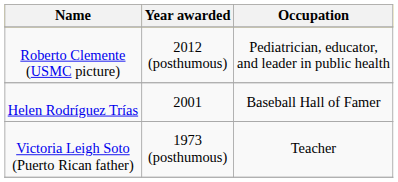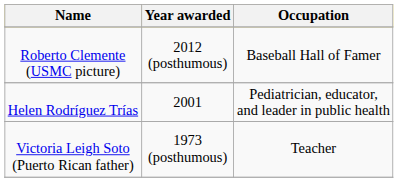Roberto Clemente (USMC picture) | Occupation: Pediatrician, educator, and leader in public health -> Baseball Hall of Famer
Helen Rodríguez Trías | Occupation: Baseball Hall of Famer -> Pediatrician, educator, and leader in public health
